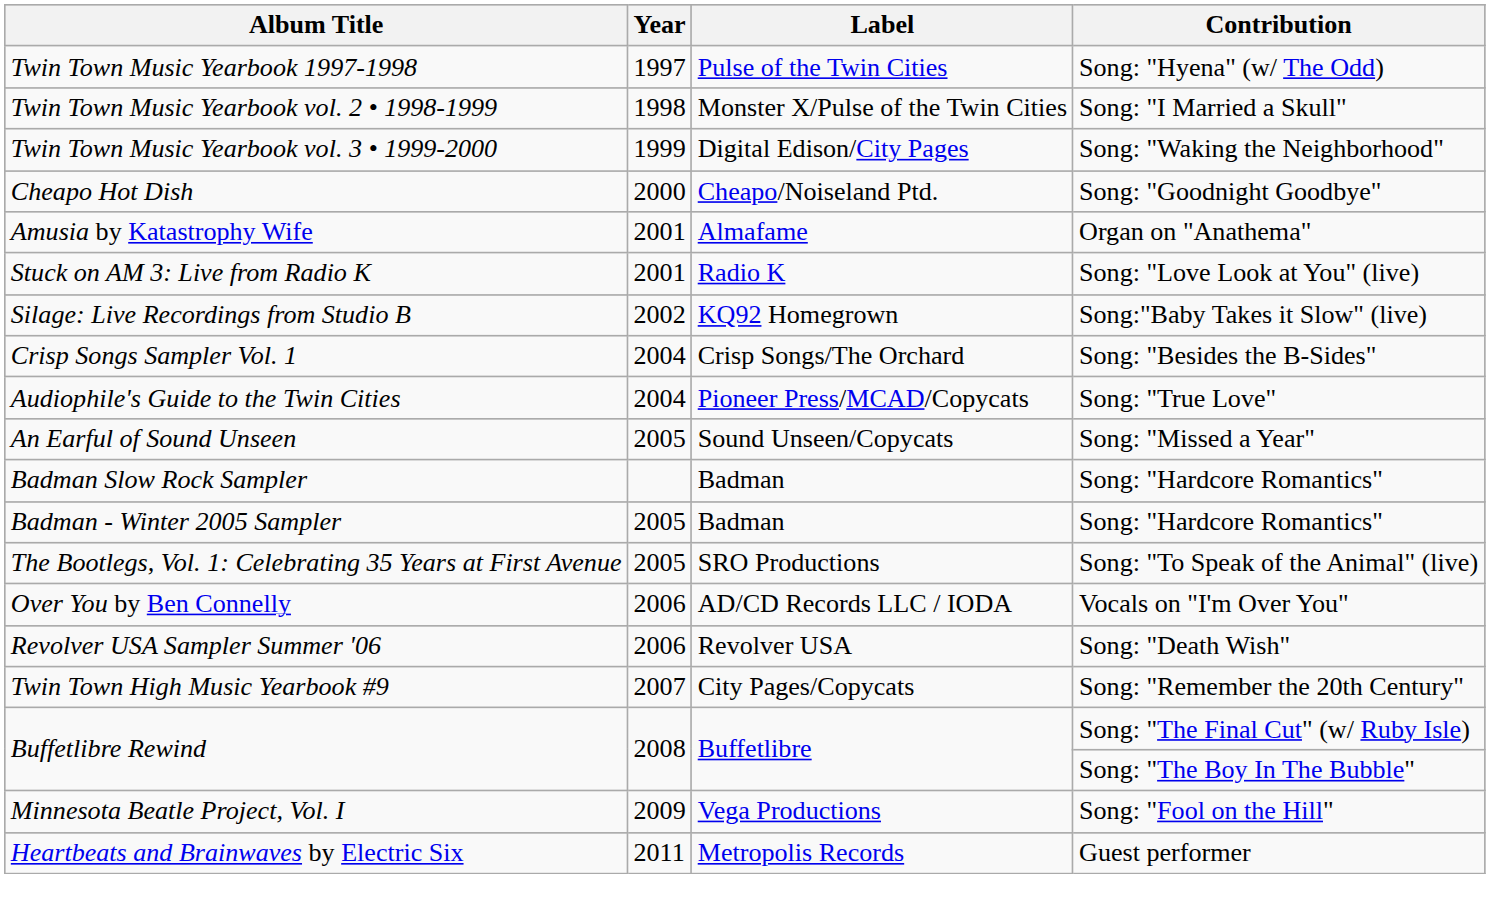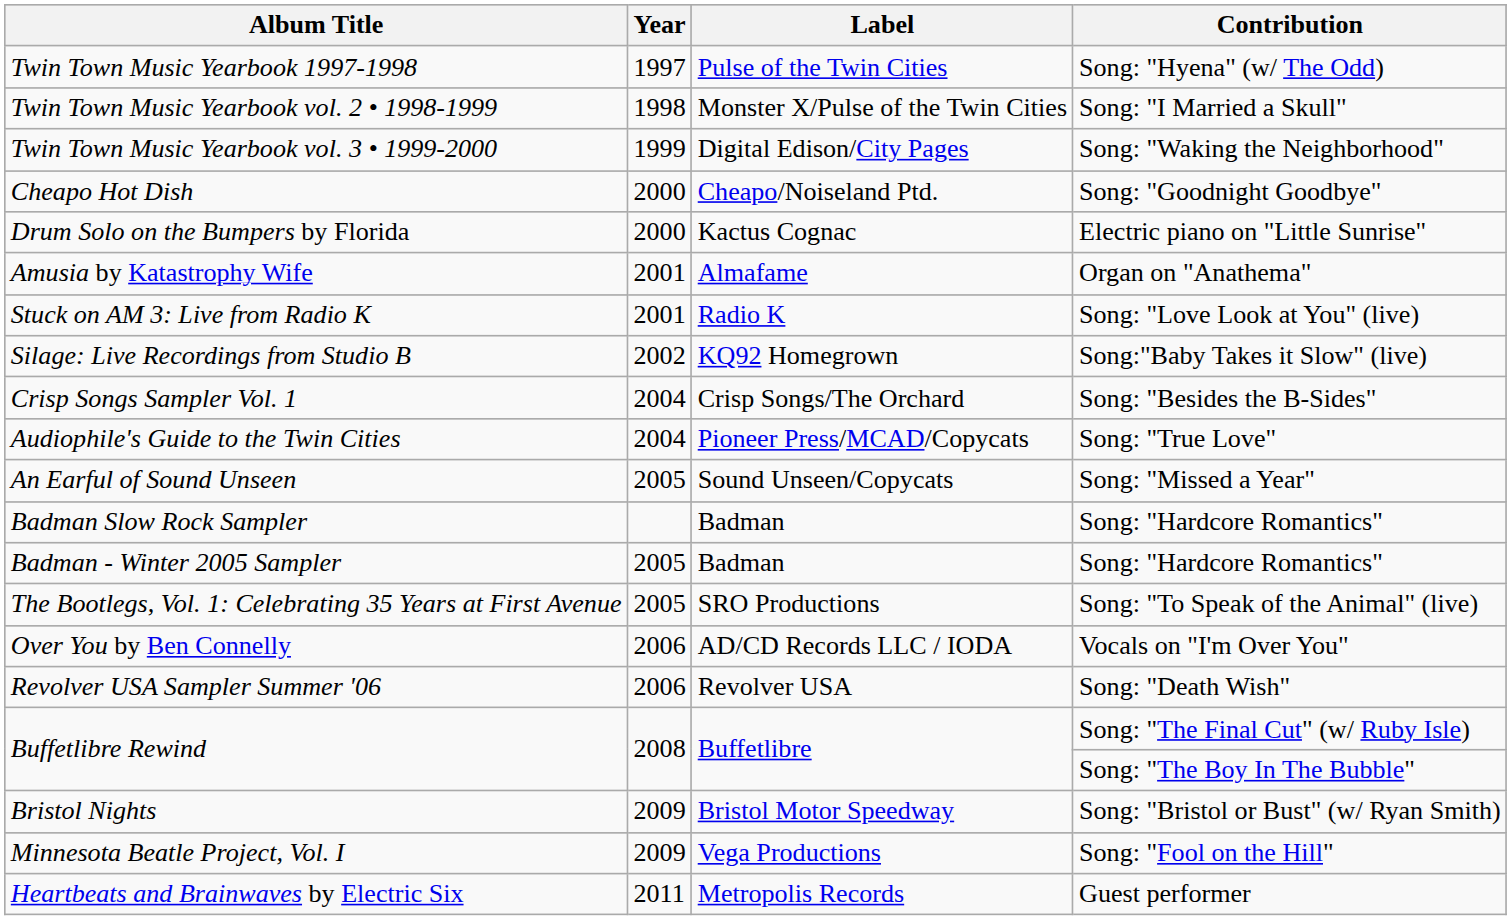+ row: Drum Solo on the Bumpers by Florida | 2000 | Kactus Cognac | Electric piano on "Little Sunrise"
- row: Twin Town High Music Yearbook #9 | 2007 | City Pages/Copycats | Song: "Remember the 20th Century"
+ row: Bristol Nights | 2009 | Bristol Motor Speedway | Song: "Bristol or Bust" (w/ Ryan Smith)
